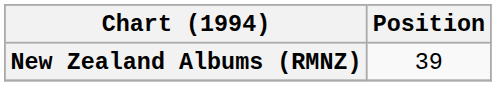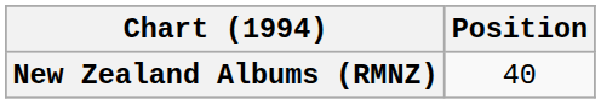New Zealand Albums (RMNZ) | Position: 39 -> 40
